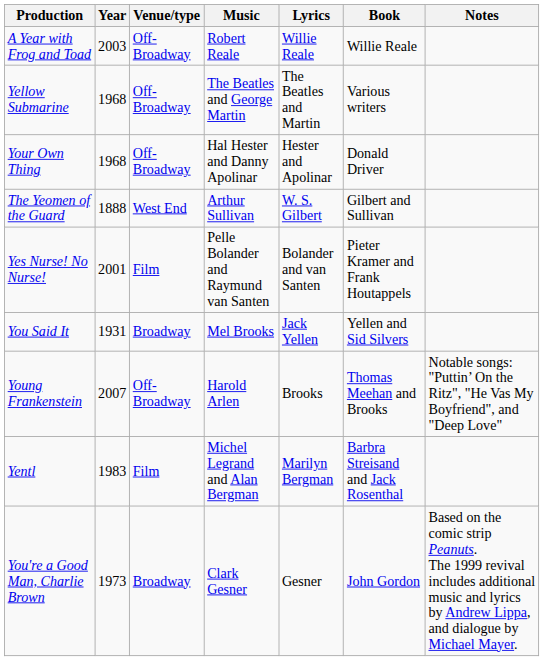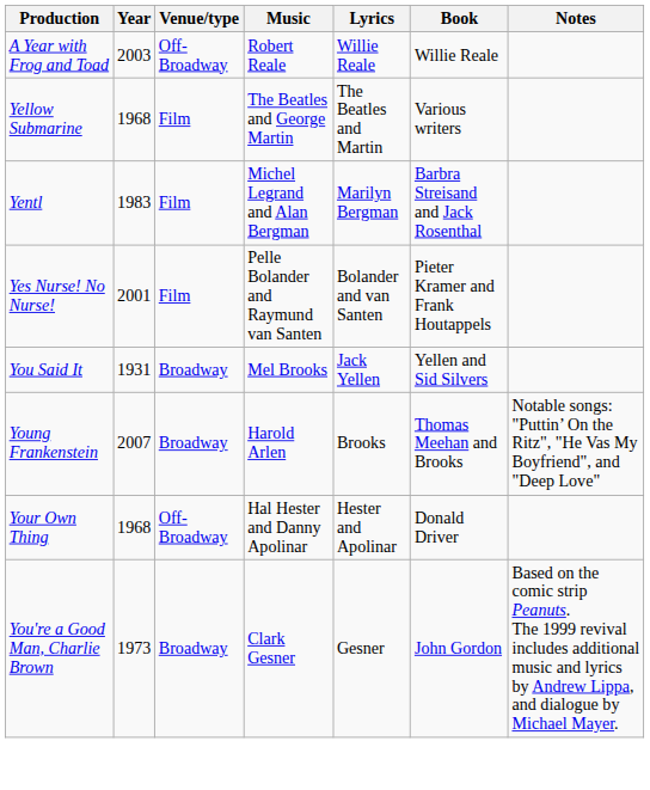Yellow Submarine | Venue/type: Off-Broadway -> Film
rows swapped: Yentl <-> Your Own Thing
- row: The Yeomen of the Guard | 1888 | West End | Arthur Sullivan | W. S. Gilbert | Gilbert and Sullivan
Young Frankenstein | Venue/type: Off-Broadway -> Broadway
